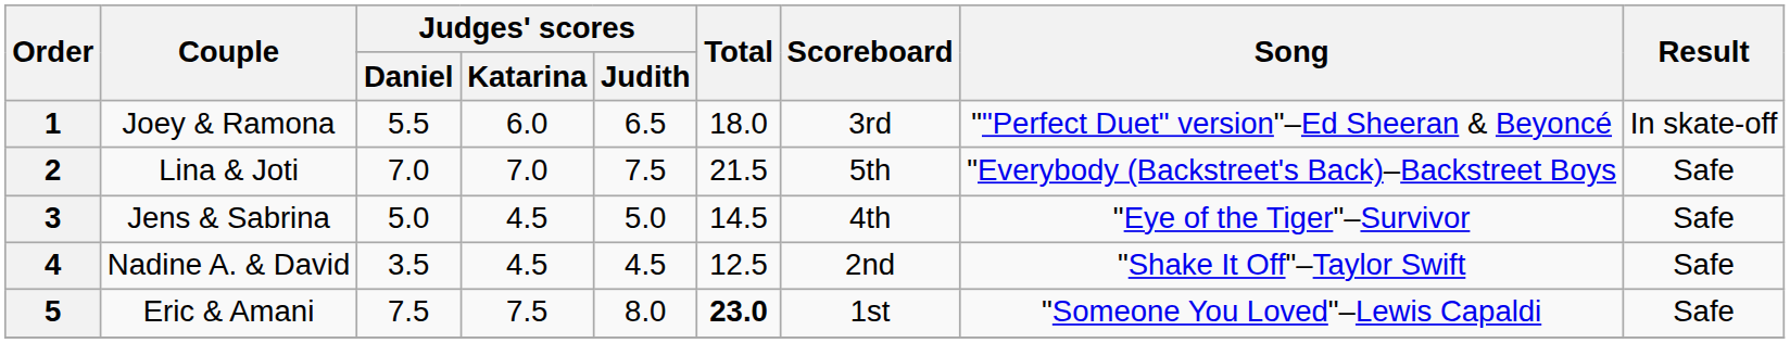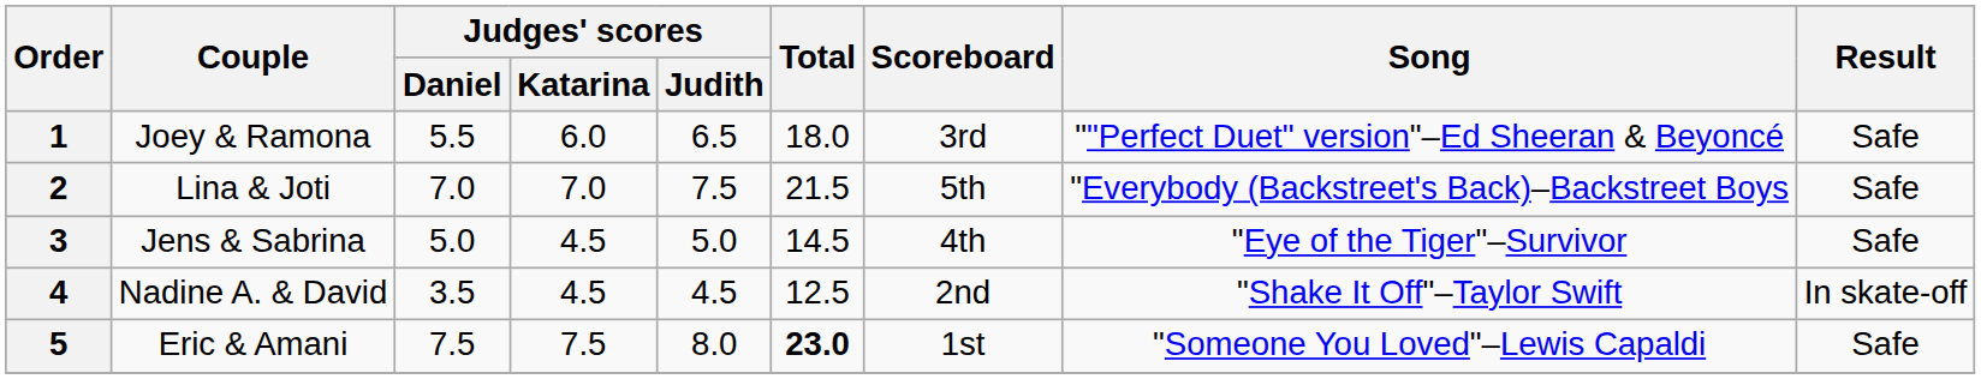1 | Result: In skate-off -> Safe
4 | Result: Safe -> In skate-off
